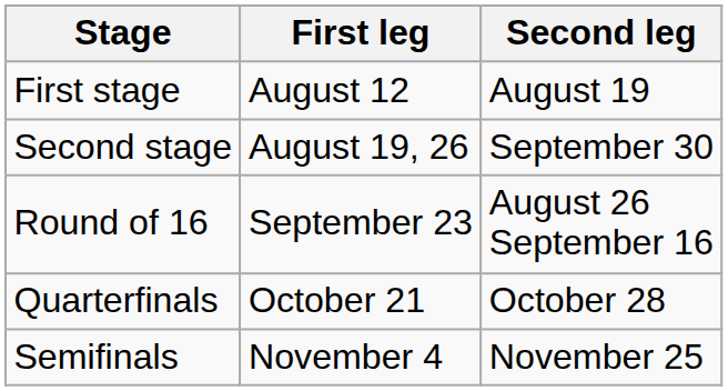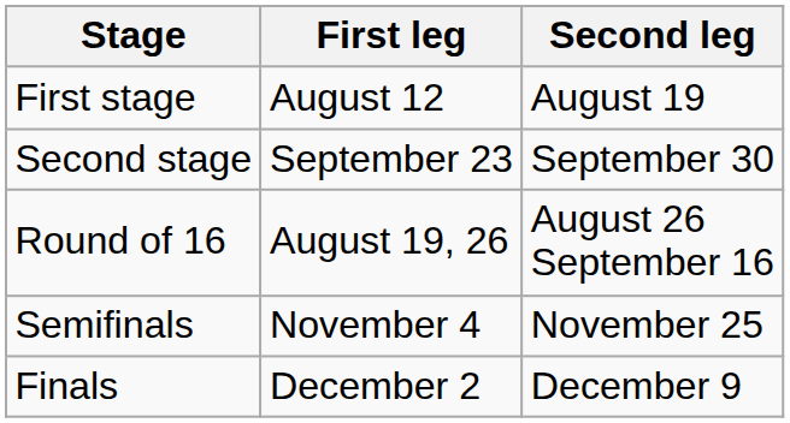Second stage | First leg: August 19, 26 -> September 23
Round of 16 | First leg: September 23 -> August 19, 26
- row: Quarterfinals | October 21 | October 28
+ row: Finals | December 2 | December 9
